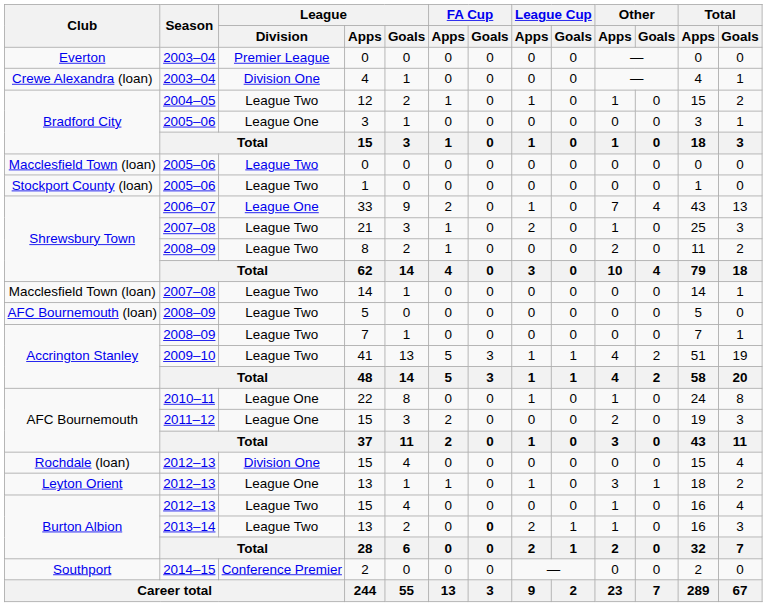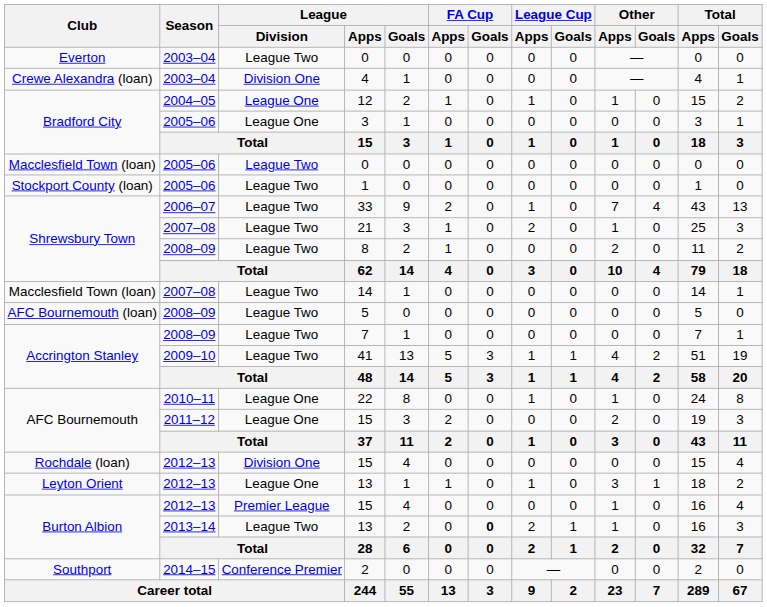Everton / 0 | League / Division: Premier League -> League Two
12 | League / Division: League Two -> League One
33 | League / Division: League One -> League Two
Burton Albion / 15 | League / Division: League Two -> Premier League
